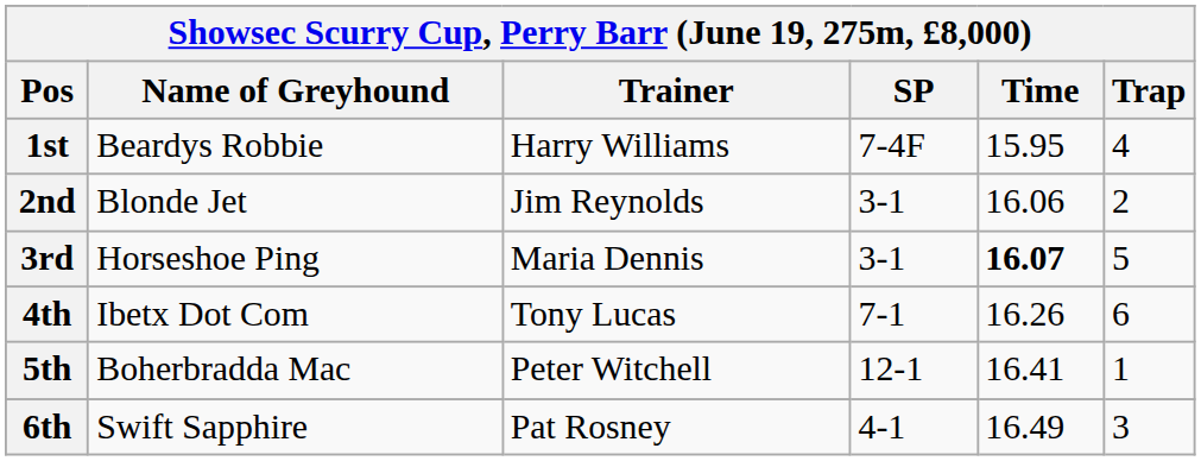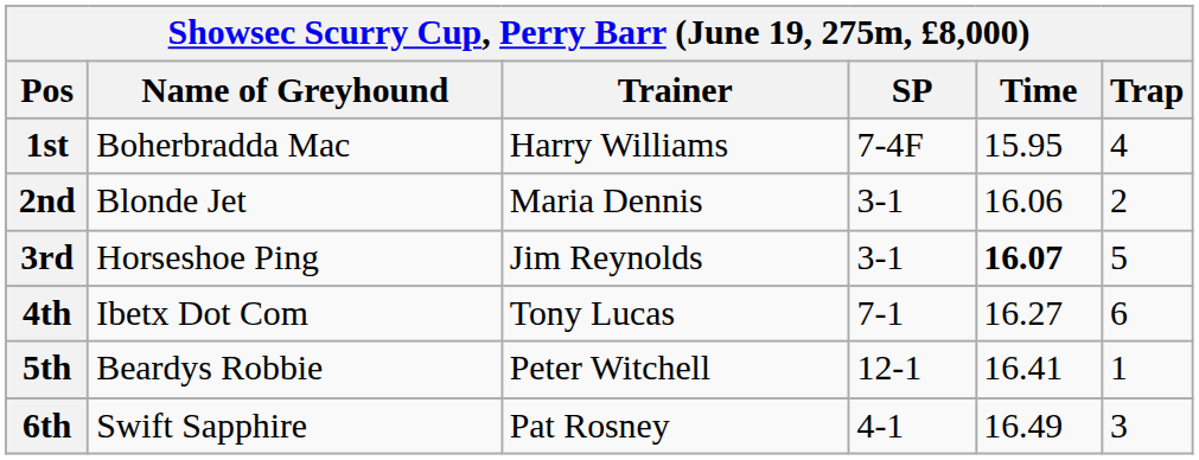1st | Name of Greyhound: Beardys Robbie -> Boherbradda Mac
2nd | Trainer: Jim Reynolds -> Maria Dennis
3rd | Trainer: Maria Dennis -> Jim Reynolds
4th | Time: 16.26 -> 16.27
5th | Name of Greyhound: Boherbradda Mac -> Beardys Robbie
